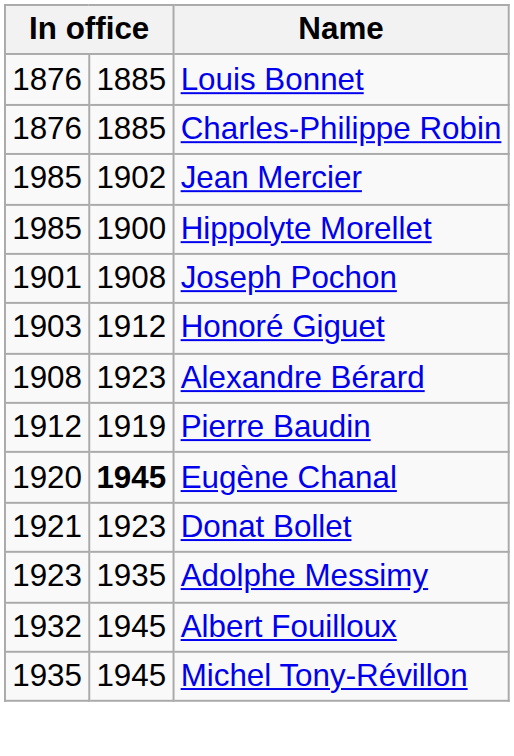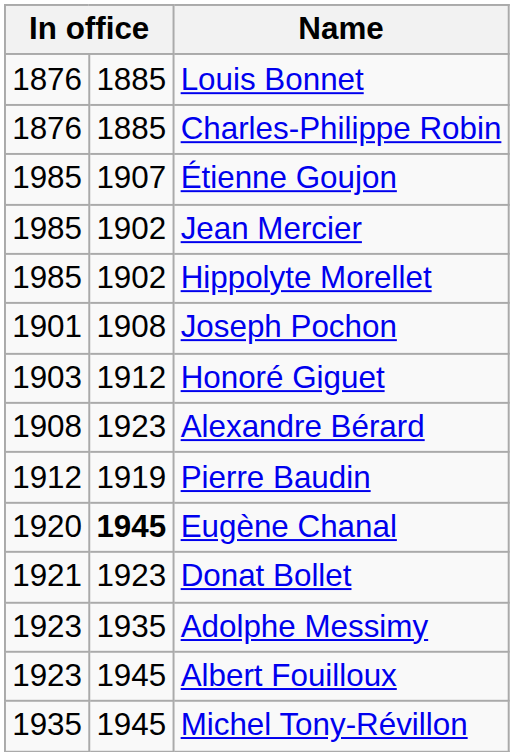+ row: 1985 | 1907 | Étienne Goujon
Hippolyte Morellet | column 2: 1900 -> 1902
Albert Fouilloux | column 1: 1932 -> 1923
